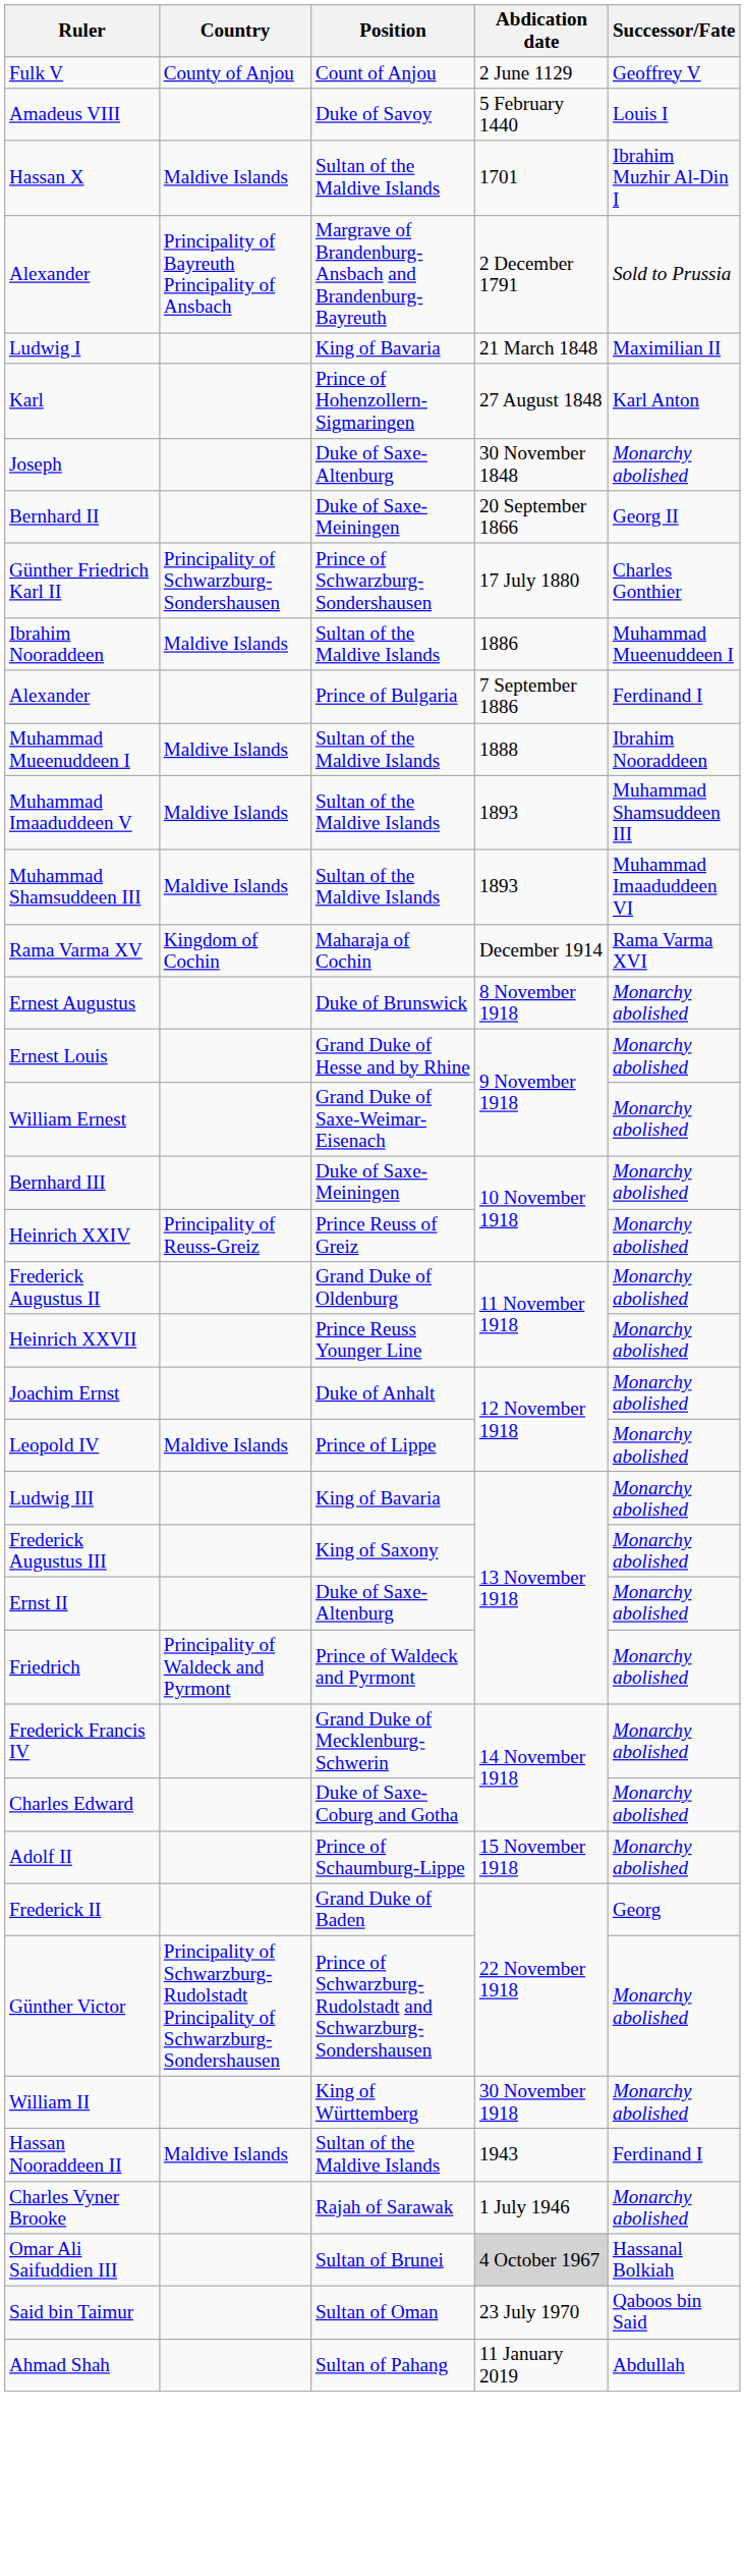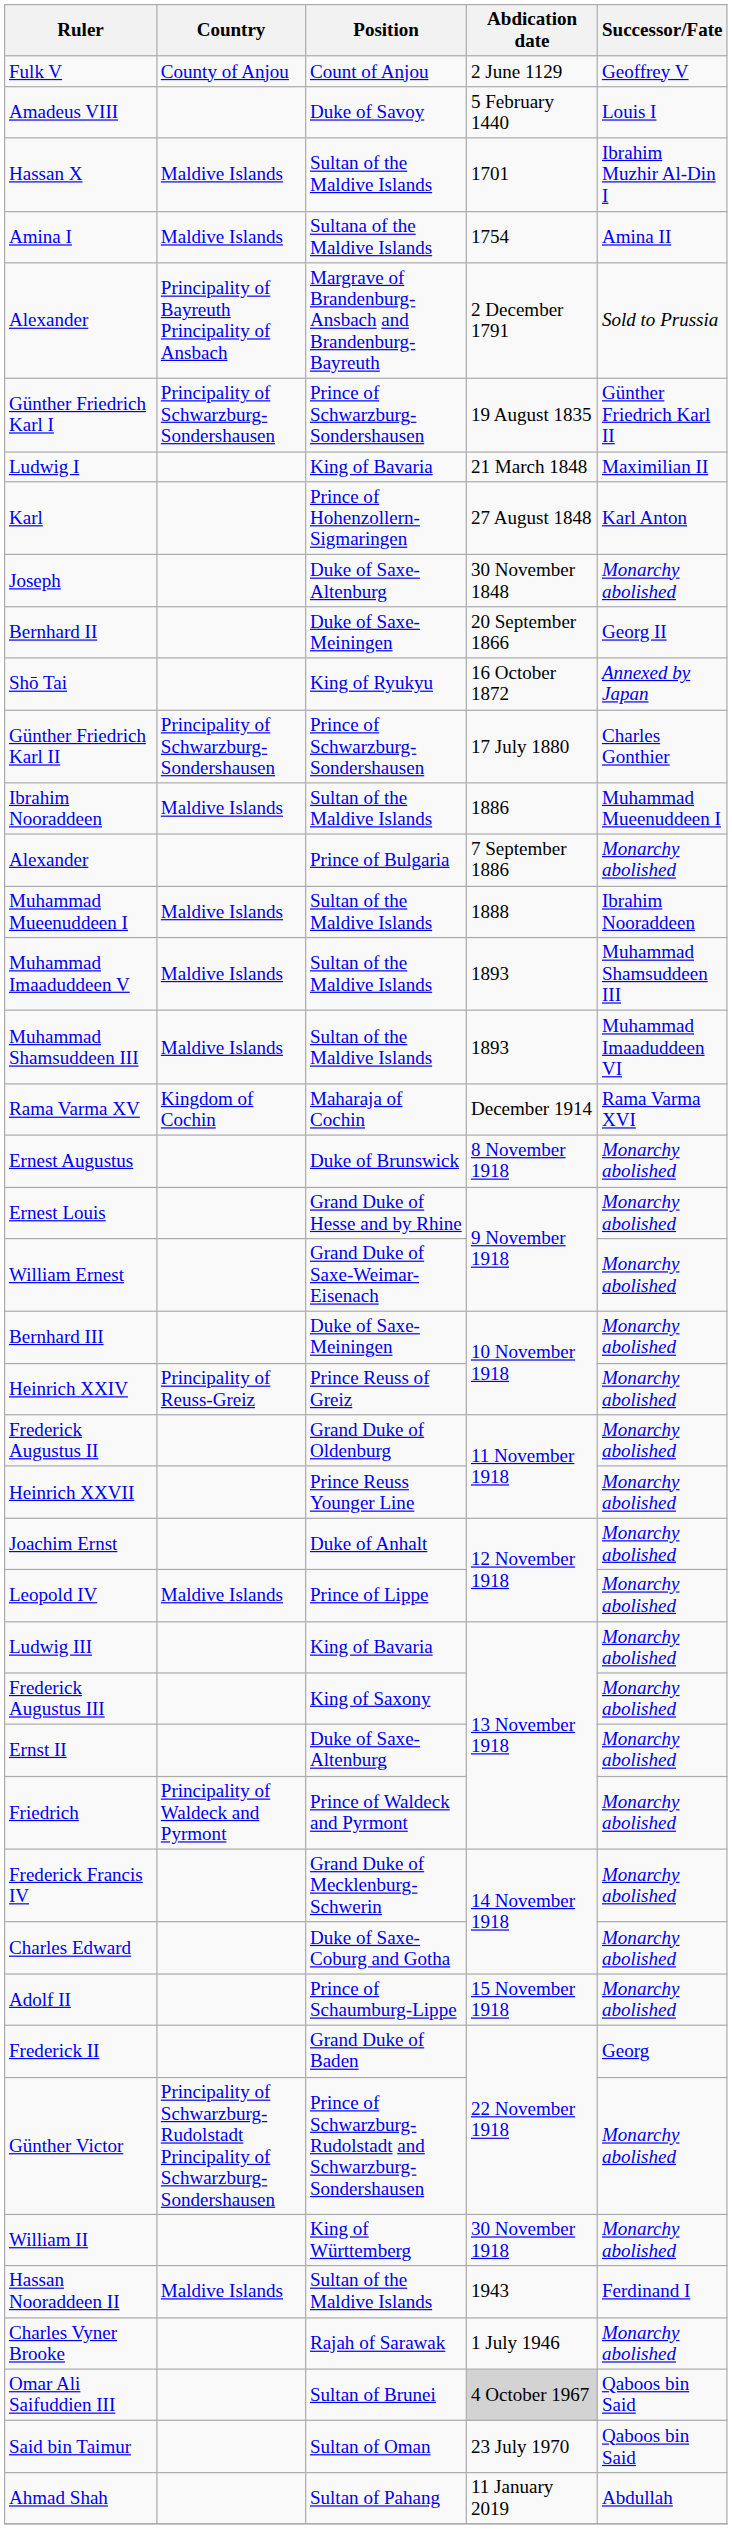+ row: Amina I | Maldive Islands | Sultana of the Maldive Islands | 1754 | Amina II
+ row: Günther Friedrich Karl I | Principality of Schwarzburg-Sondershausen | Prince of Schwarzburg-Sondershausen | 19 August 1835 | Günther Friedrich Karl II
+ row: Shō Tai | King of Ryukyu | 16 October 1872 | Annexed by Japan
Alexander / Prince of Bulgaria | Successor/Fate: Ferdinand I -> Monarchy abolished
Omar Ali Saifuddien III | Successor/Fate: Hassanal Bolkiah -> Qaboos bin Said
